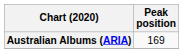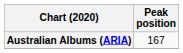Australian Albums (ARIA) | Peak position: 169 -> 167
